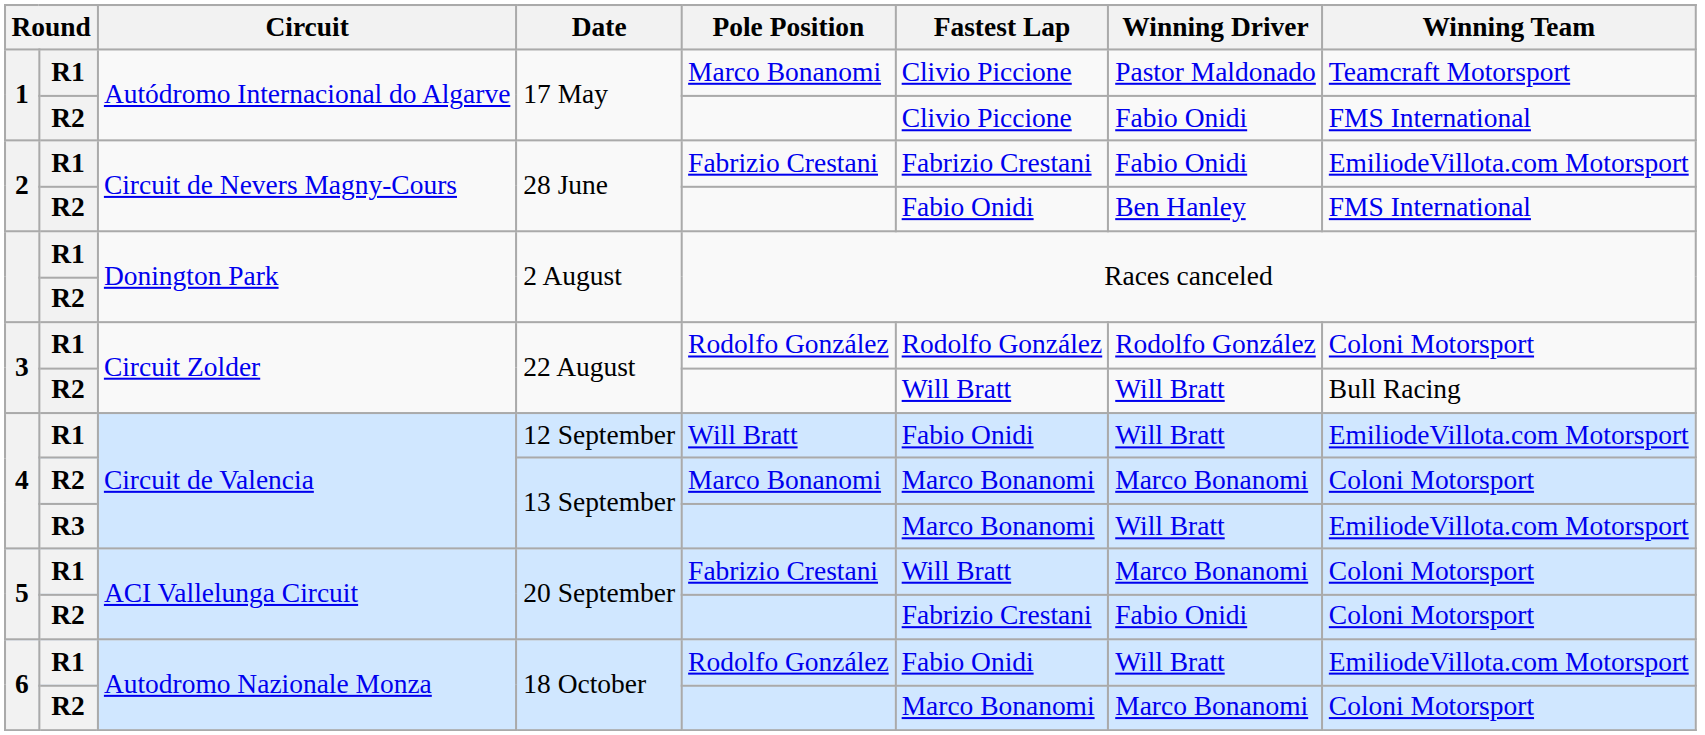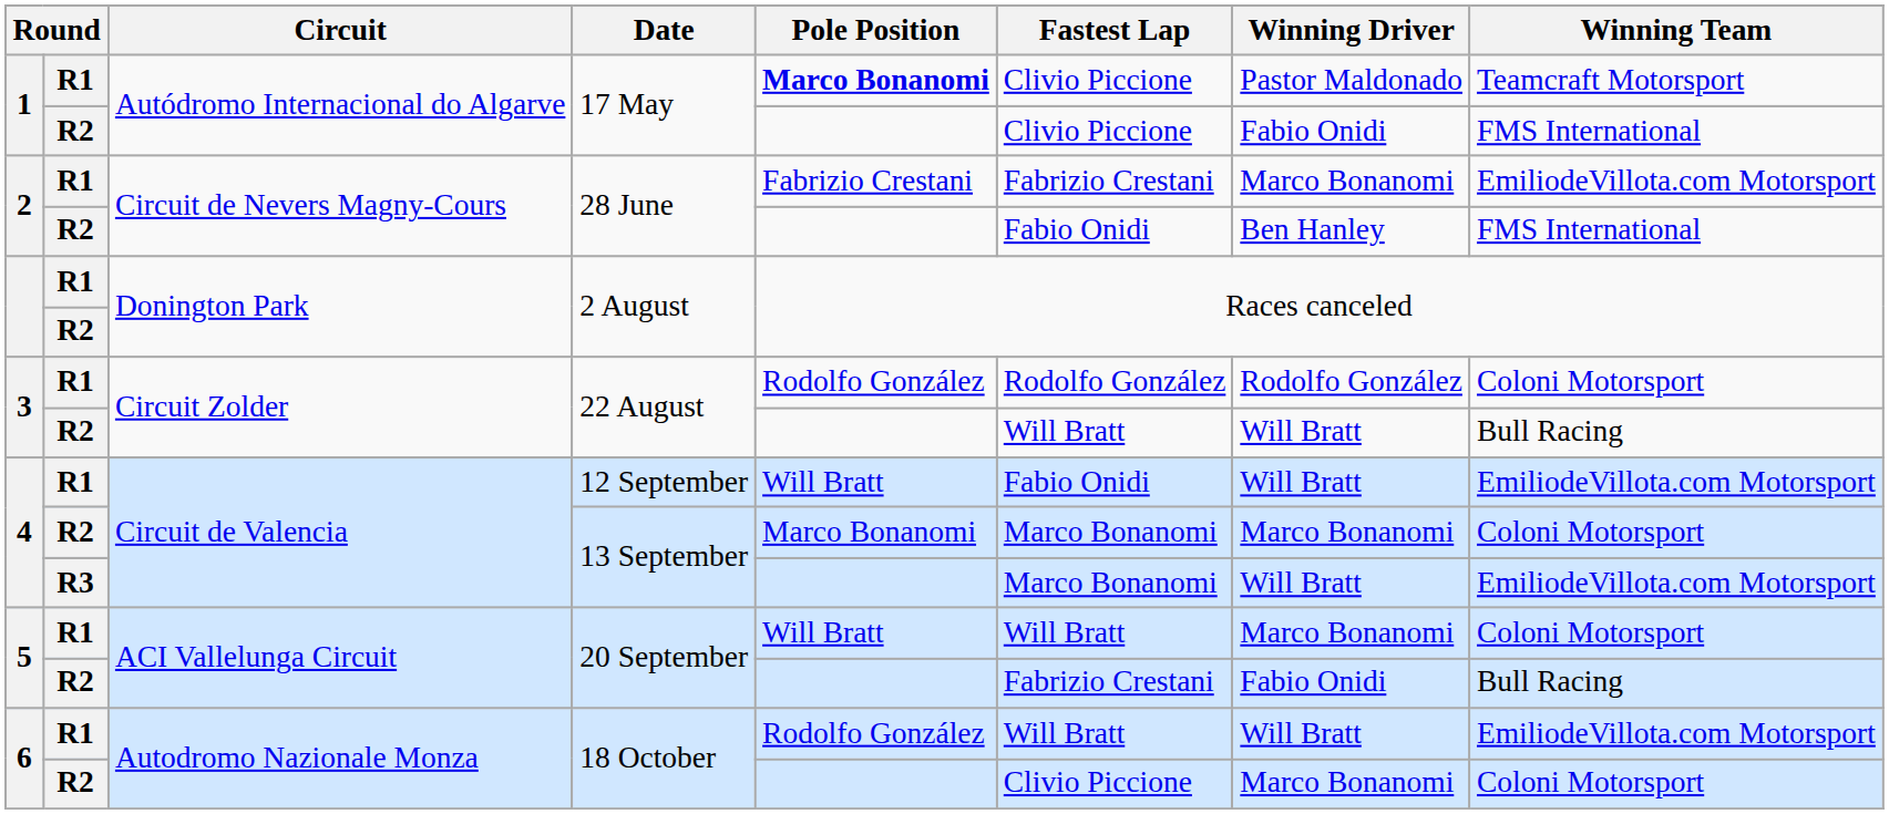R1 / 17 May | Pole Position: normal -> bold
R1 / 28 June | Winning Driver: Fabio Onidi -> Marco Bonanomi
R1 / 20 September | Pole Position: Fabrizio Crestani -> Will Bratt
R2 / 20 September | Winning Team: Coloni Motorsport -> Bull Racing
R1 / 18 October | Fastest Lap: Fabio Onidi -> Will Bratt
R2 / 18 October | Fastest Lap: Marco Bonanomi -> Clivio Piccione
